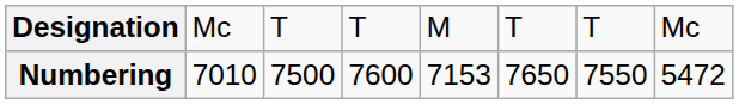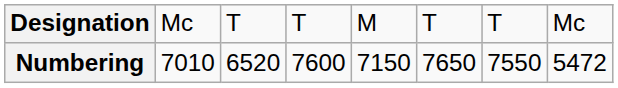Numbering | column 3: 7500 -> 6520
Numbering | column 5: 7153 -> 7150
